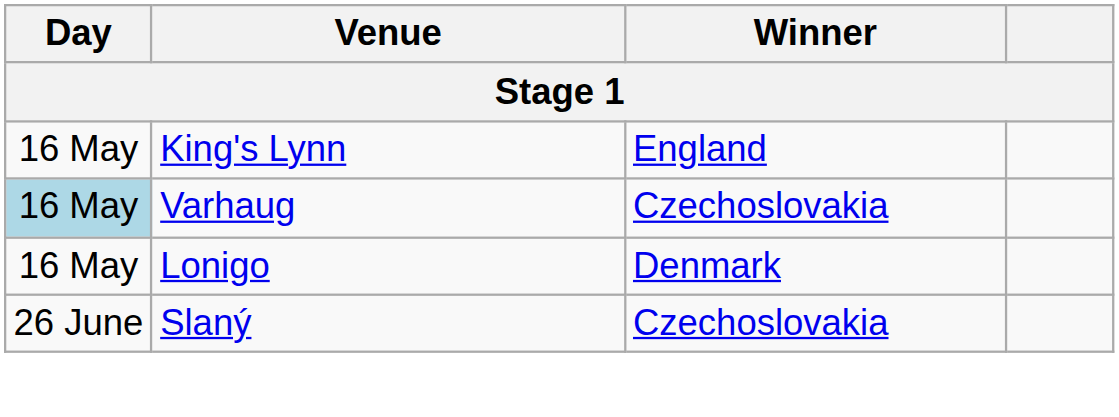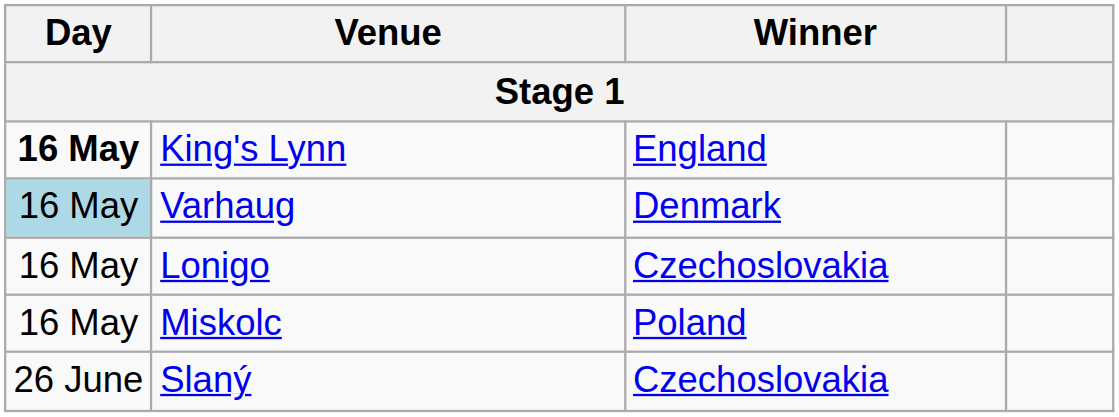King's Lynn | Day: normal -> bold
Varhaug | Winner: Czechoslovakia -> Denmark
Lonigo | Winner: Denmark -> Czechoslovakia
+ row: 16 May | Miskolc | Poland
